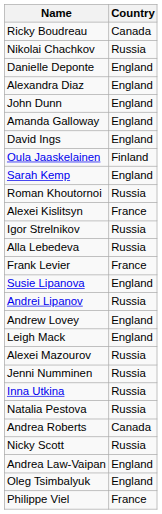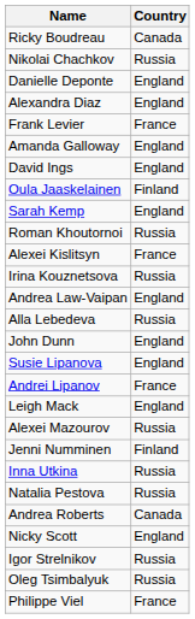rows swapped: John Dunn <-> Frank Levier
+ row: Irina Kouznetsova | Russia
rows swapped: Andrea Law-Vaipan <-> Igor Strelnikov
Andrei Lipanov | Country: Russia -> France
- row: Andrew Lovey | England
Jenni Numminen | Country: Russia -> Finland
Nicky Scott | Country: Russia -> England
Oleg Tsimbalyuk | Country: England -> Russia
